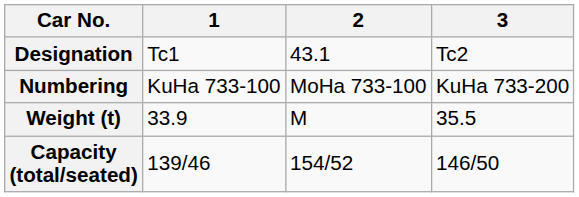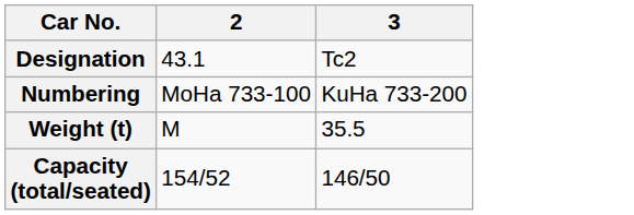- column: 1 | Tc1 | KuHa 733-100 | 33.9 | 139/46
